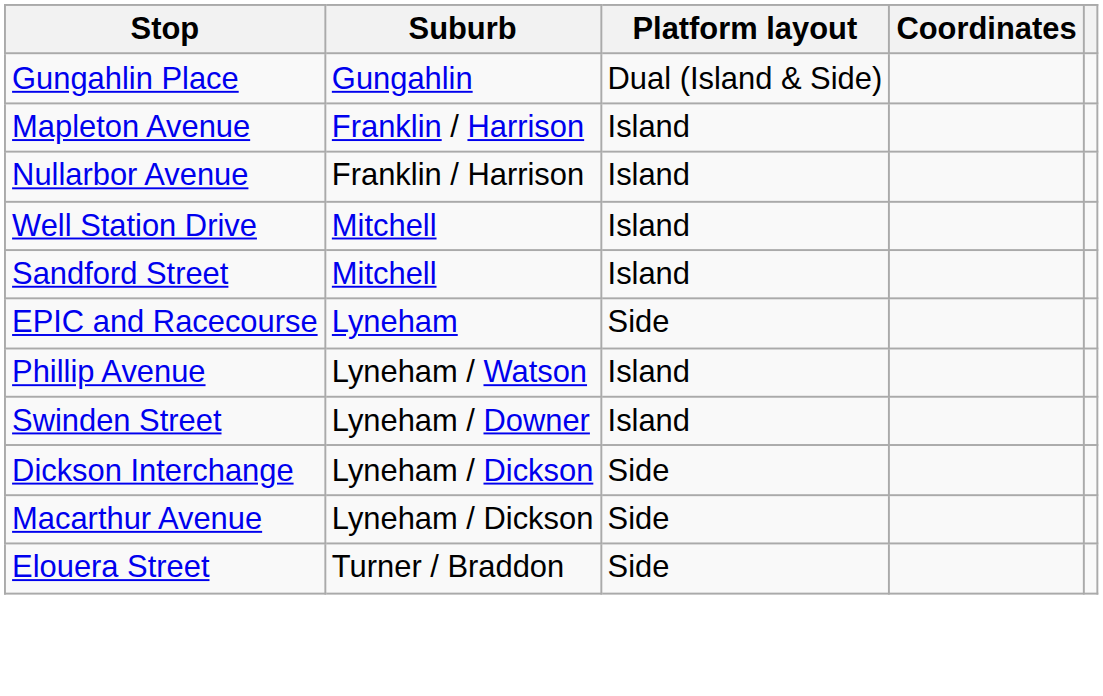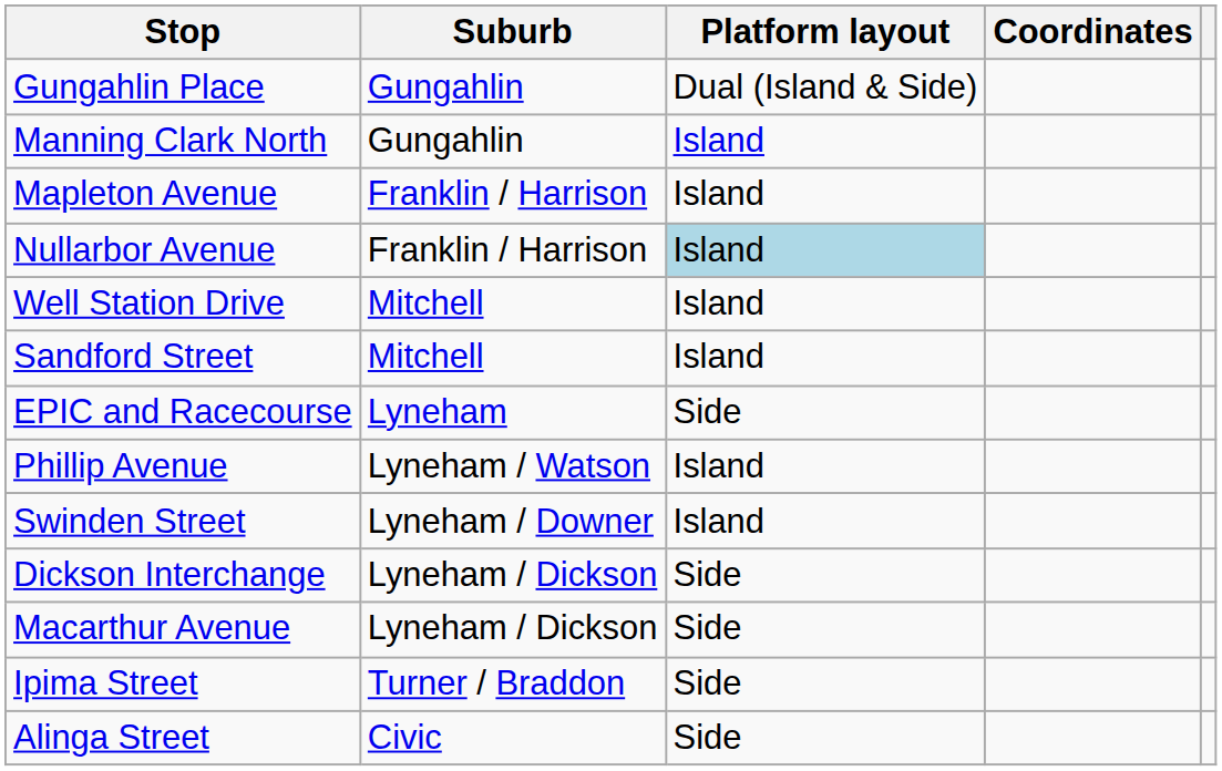+ row: Manning Clark North | Gungahlin | Island
Nullarbor Avenue | Platform layout: no background -> lightblue background
+ row: Ipima Street | Turner / Braddon | Side
- row: Elouera Street | Turner / Braddon | Side
+ row: Alinga Street | Civic | Side
